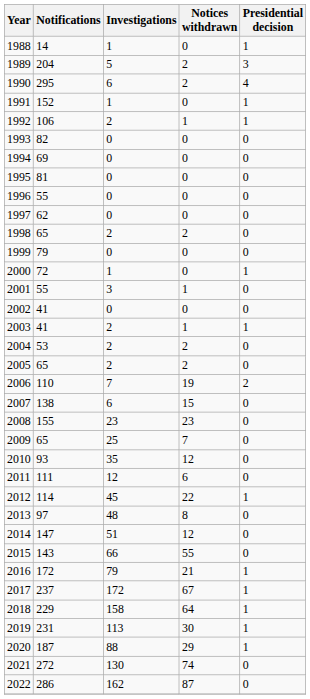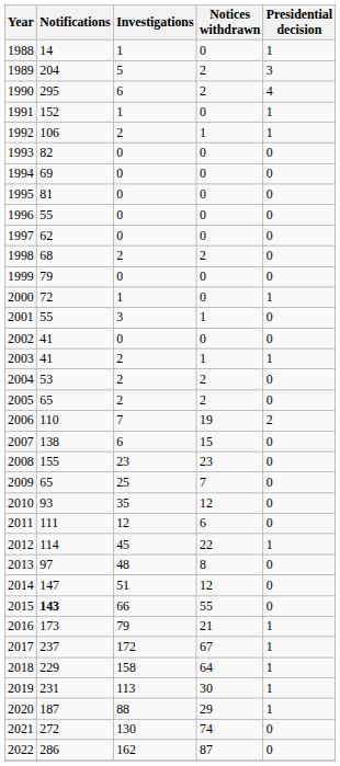1998 | Notifications: 65 -> 68
2015 | Notifications: normal -> bold
2016 | Notifications: 172 -> 173
